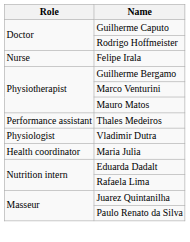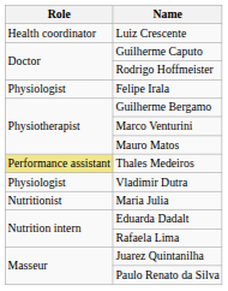+ row: Health coordinator | Luiz Crescente
Felipe Irala | Role: Nurse -> Physiologist
Thales Medeiros | Role: no background -> khaki background
Maria Julia | Role: Health coordinator -> Nutritionist
